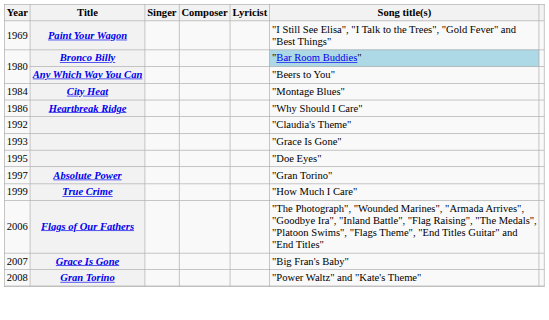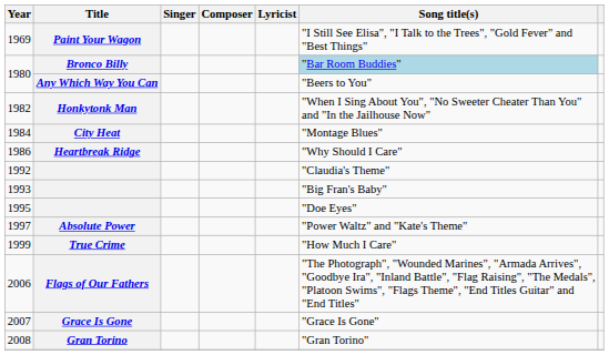+ row: 1982 | Honkytonk Man | "When I Sing About You", "No Sweeter Cheater Than You" and "In the Jailhouse Now"
1993 | Song title(s): "Grace Is Gone" -> "Big Fran's Baby"
1997 | Song title(s): "Gran Torino" -> "Power Waltz" and "Kate's Theme"
2007 | Song title(s): "Big Fran's Baby" -> "Grace Is Gone"
2008 | Song title(s): "Power Waltz" and "Kate's Theme" -> "Gran Torino"
